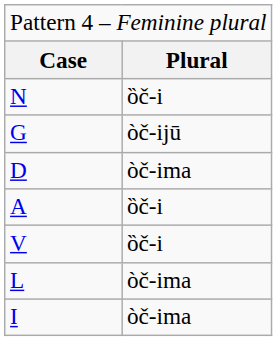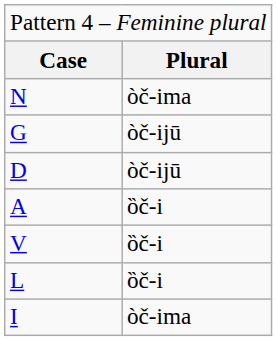N | column 2: ȍč-i -> òč-ima
D | column 2: òč-ima -> òč-ijū
L | column 2: òč-ima -> ȍč-i
